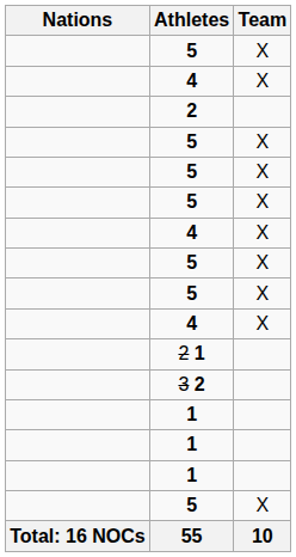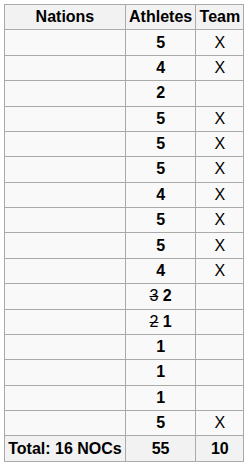rows swapped: 2 1 <-> 3 2
